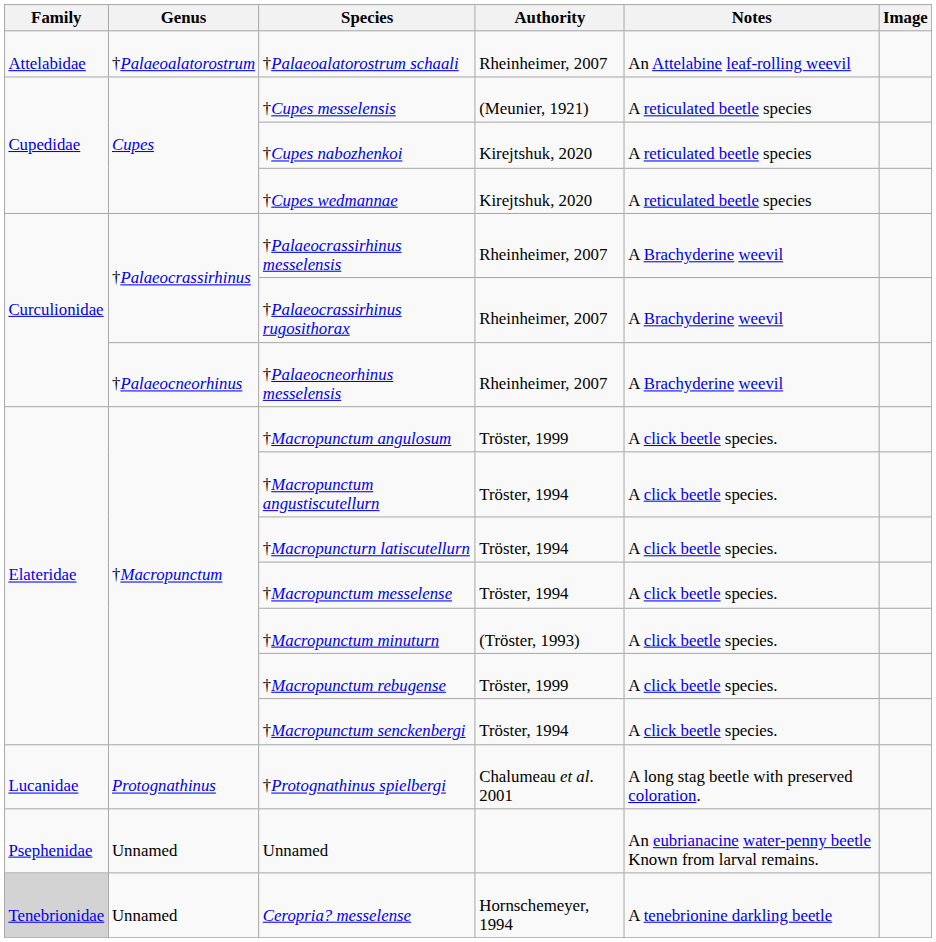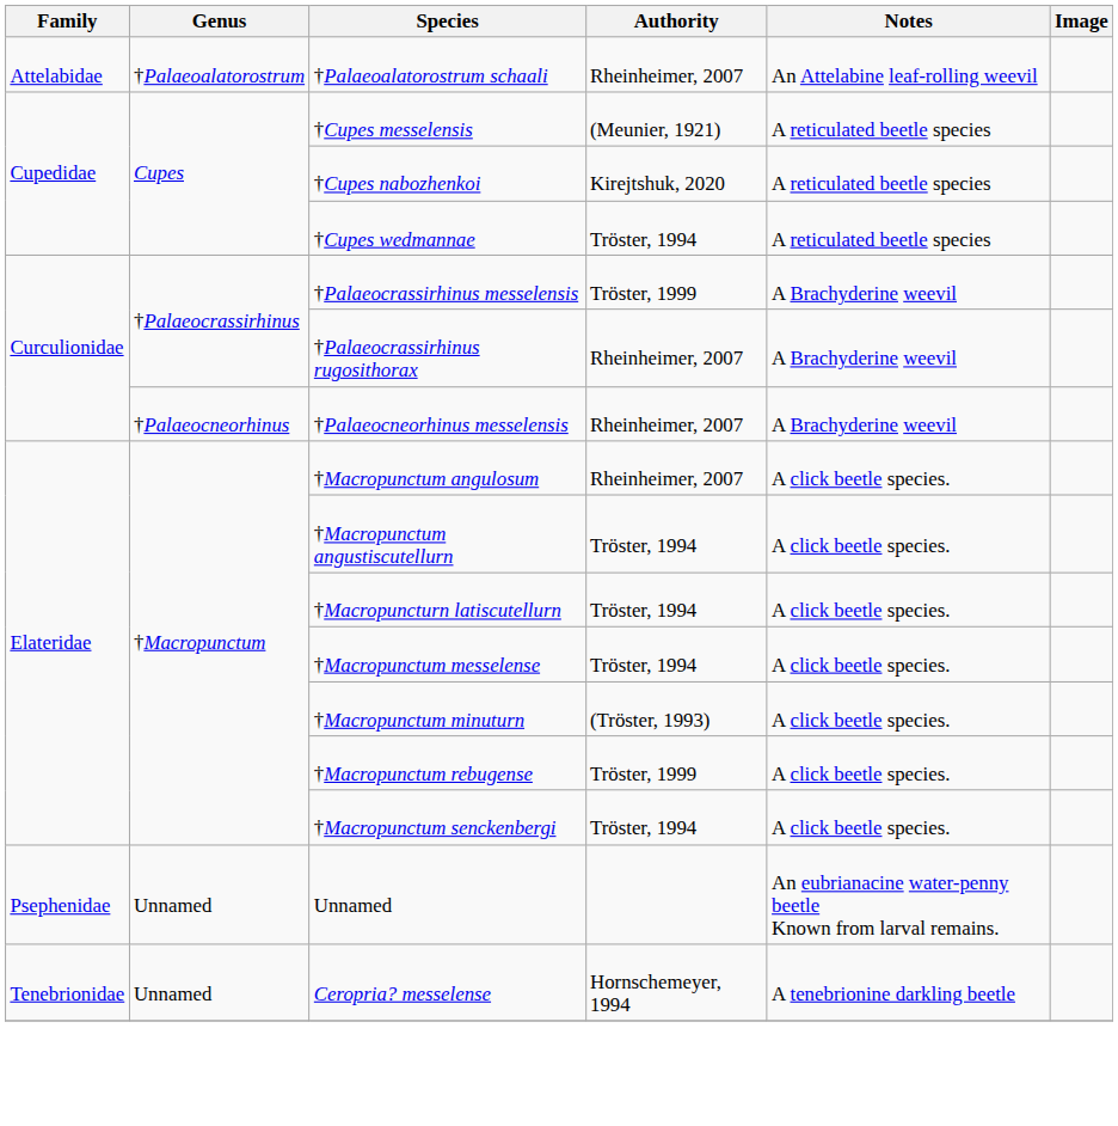†Cupes wedmannae | Authority: Kirejtshuk, 2020 -> Tröster, 1994
†Palaeocrassirhinus messelensis | Authority: Rheinheimer, 2007 -> Tröster, 1999
†Macropunctum angulosum | Authority: Tröster, 1999 -> Rheinheimer, 2007
- row: Lucanidae | Protognathinus | †Protognathinus spielbergi | Chalumeau et al. 2001 | A long stag beetle with preserved coloration.
Ceropria? messelense | Family: lightgrey background -> no background
